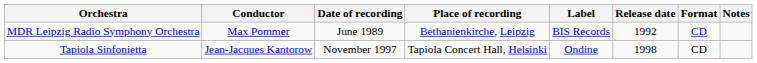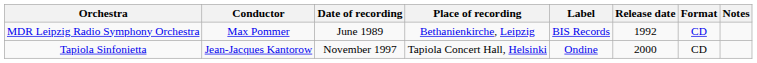Tapiola Sinfonietta | Release date: 1998 -> 2000
